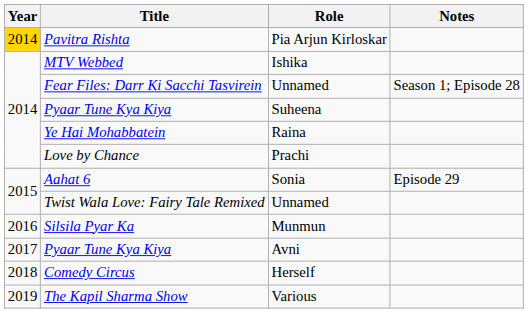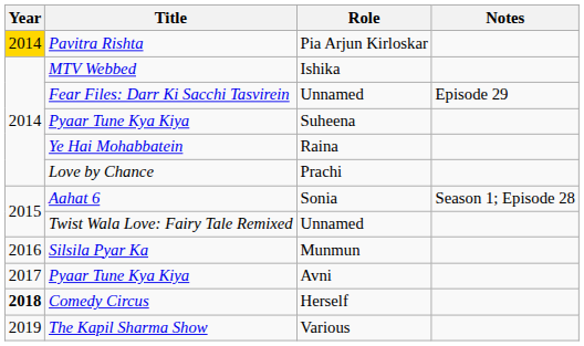Fear Files: Darr Ki Sacchi Tasvirein | Notes: Season 1; Episode 28 -> Episode 29
Aahat 6 | Notes: Episode 29 -> Season 1; Episode 28
Comedy Circus | Year: normal -> bold
